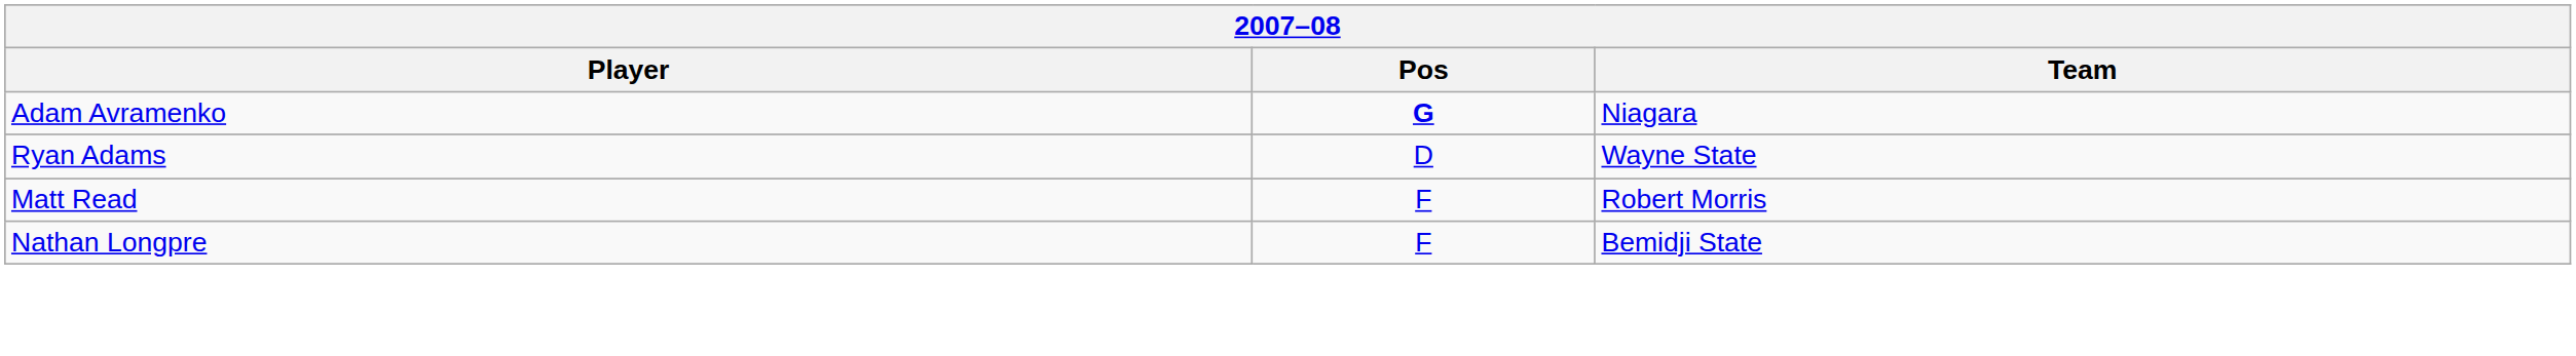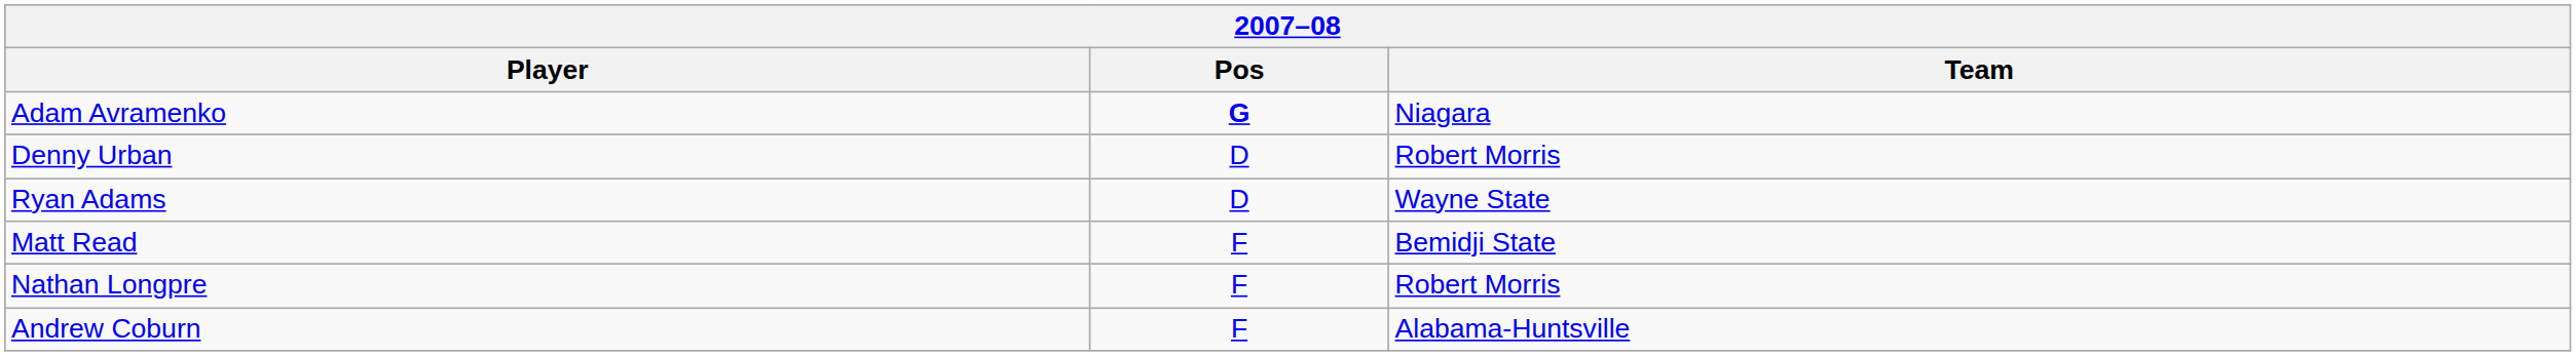+ row: Denny Urban | D | Robert Morris
Matt Read | Team: Robert Morris -> Bemidji State
Nathan Longpre | Team: Bemidji State -> Robert Morris
+ row: Andrew Coburn | F | Alabama-Huntsville
